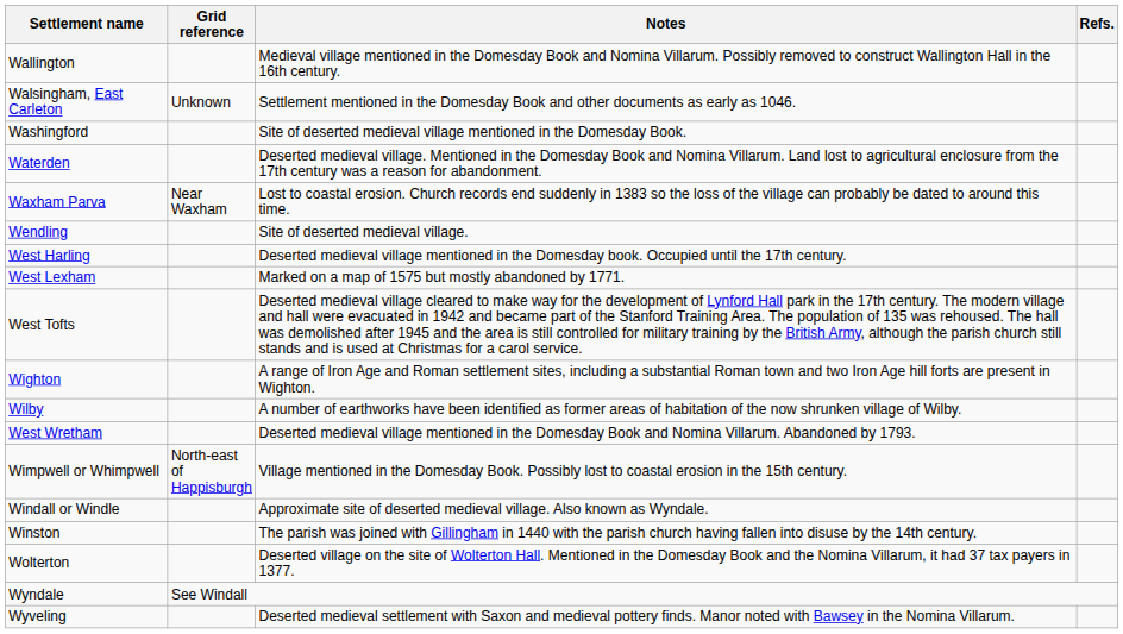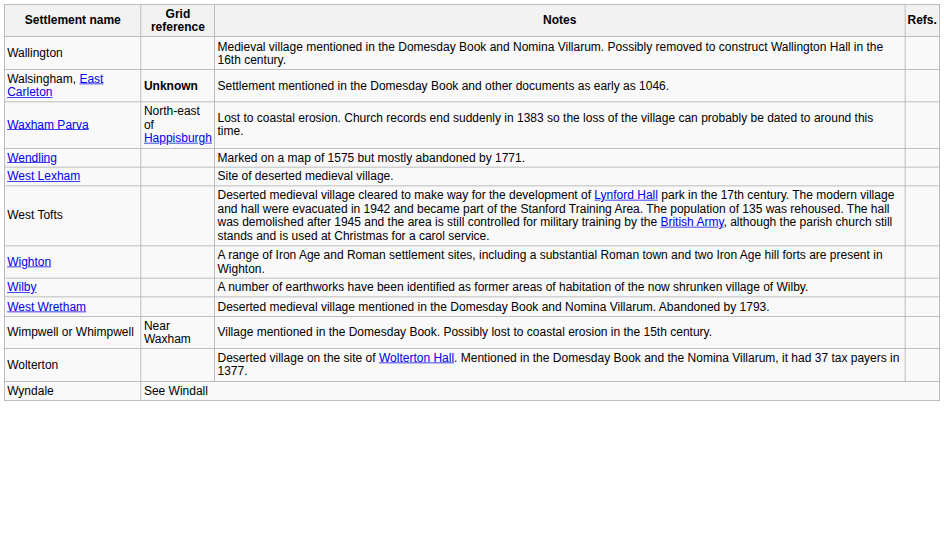Walsingham, East Carleton | Grid reference: normal -> bold
- row: Washingford | Site of deserted medieval village mentioned in the Domesday Book.
- row: Waterden | Deserted medieval village. Mentioned in the Domesday Book and Nomina Villarum. Land lost to agricultural enclosure from the 17th century was a reason for abandonment.
Waxham Parva | Grid reference: Near Waxham -> North-east of Happisburgh
Wendling | Notes: Site of deserted medieval village. -> Marked on a map of 1575 but mostly abandoned by 1771.
- row: West Harling | Deserted medieval village mentioned in the Domesday book. Occupied until the 17th century.
West Lexham | Notes: Marked on a map of 1575 but mostly abandoned by 1771. -> Site of deserted medieval village.
Wimpwell or Whimpwell | Grid reference: North-east of Happisburgh -> Near Waxham
- row: Windall or Windle | Approximate site of deserted medieval village. Also known as Wyndale.
- row: Winston | The parish was joined with Gillingham in 1440 with the parish church having fallen into disuse by the 14th century.
- row: Wyveling | Deserted medieval settlement with Saxon and medieval pottery finds. Manor noted with Bawsey in the Nomina Villarum.
